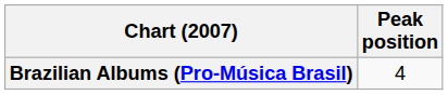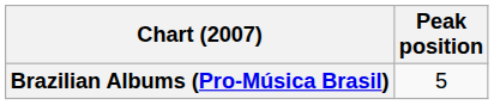Brazilian Albums (Pro-Música Brasil) | Peak position: 4 -> 5
